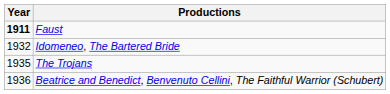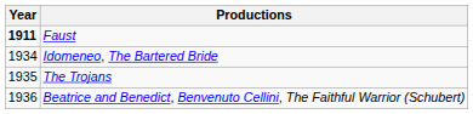Idomeneo, The Bartered Bride | Year: 1932 -> 1934
